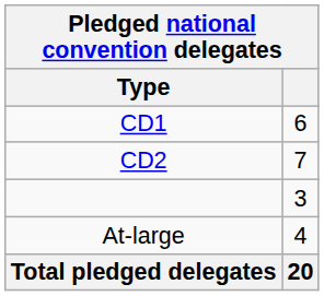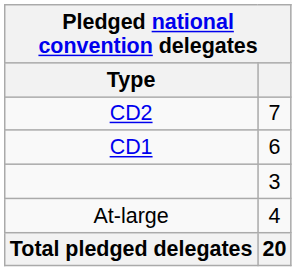rows swapped: CD1 <-> CD2
